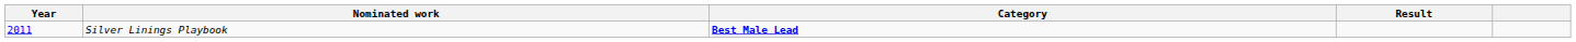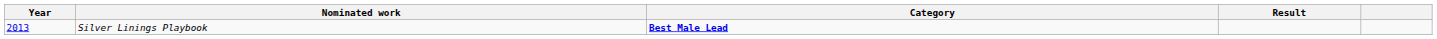Silver Linings Playbook | Year: 2011 -> 2013
